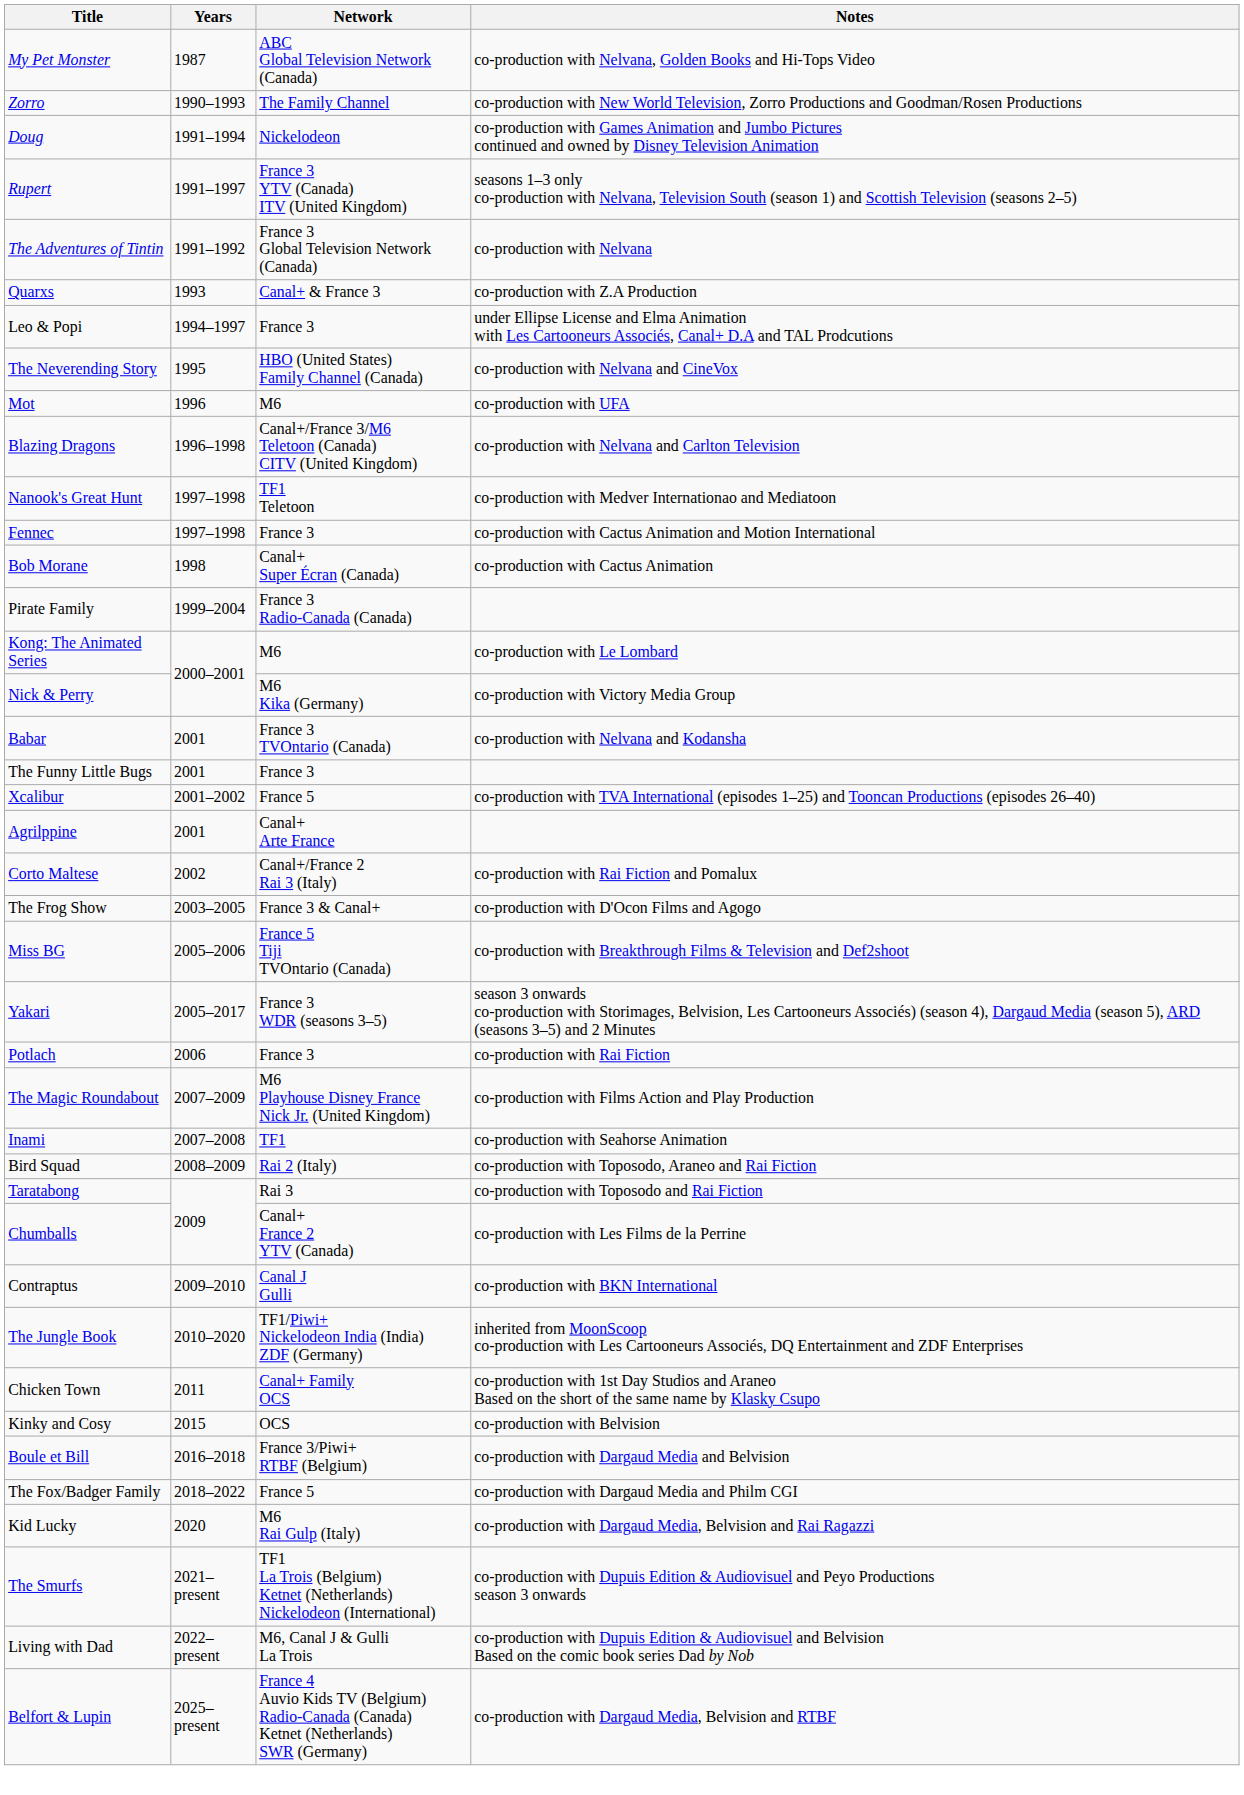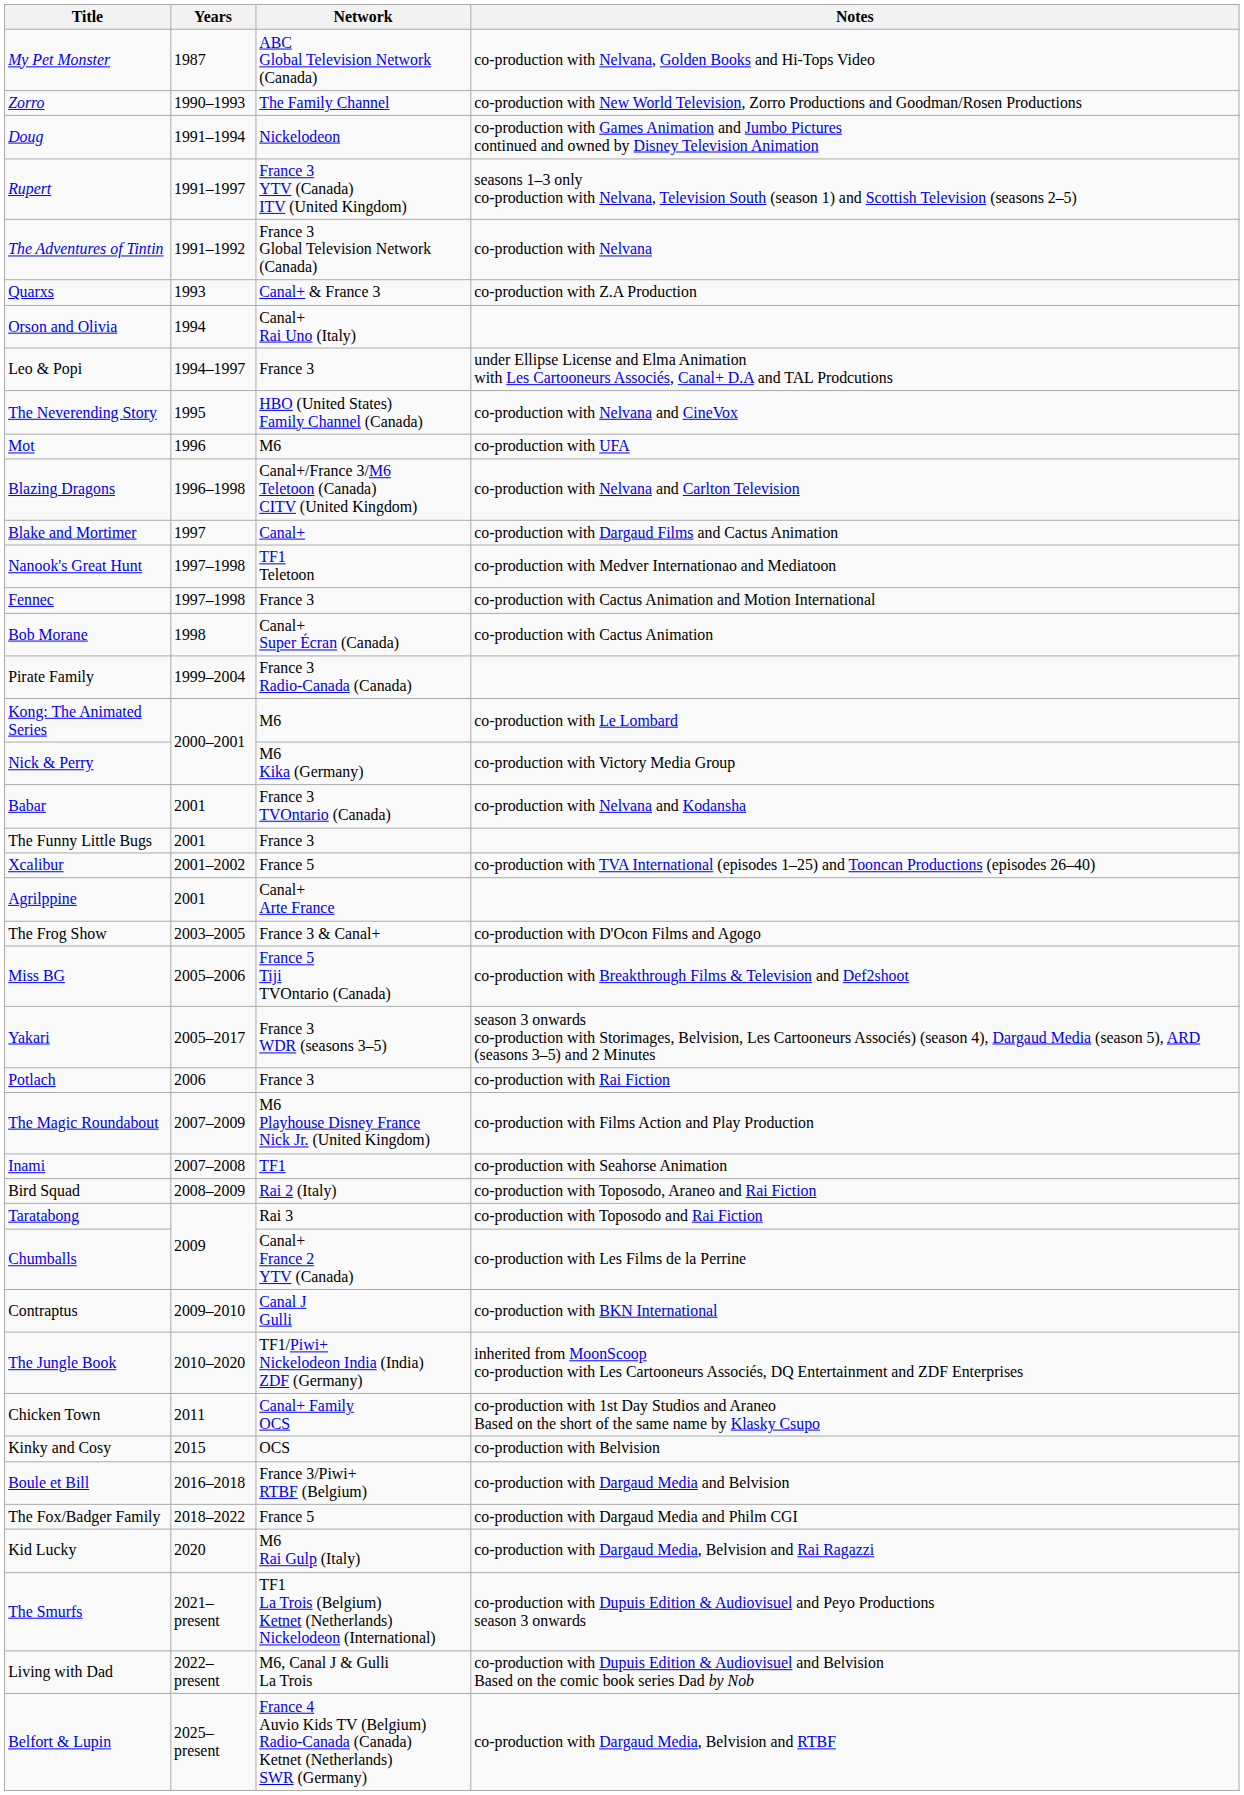+ row: Orson and Olivia | 1994 | Canal+ Rai Uno (Italy)
+ row: Blake and Mortimer | 1997 | Canal+ | co-production with Dargaud Films and Cactus Animation
- row: Corto Maltese | 2002 | Canal+/France 2 Rai 3 (Italy) | co-production with Rai Fiction and Pomalux
